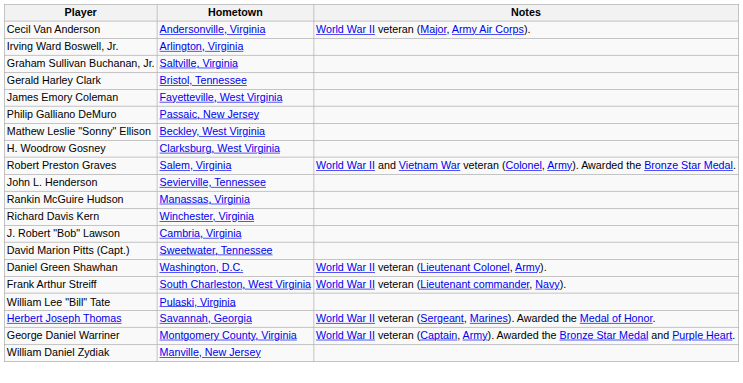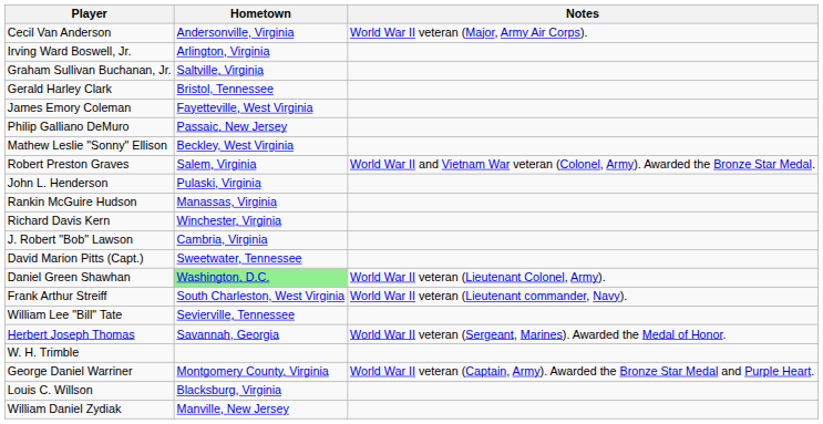- row: H. Woodrow Gosney | Clarksburg, West Virginia
John L. Henderson | Hometown: Sevierville, Tennessee -> Pulaski, Virginia
Daniel Green Shawhan | Hometown: no background -> lightgreen background
William Lee "Bill" Tate | Hometown: Pulaski, Virginia -> Sevierville, Tennessee
+ row: W. H. Trimble
+ row: Louis C. Willson | Blacksburg, Virginia
